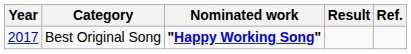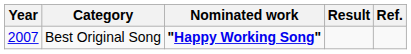Best Original Song | Year: 2017 -> 2007
